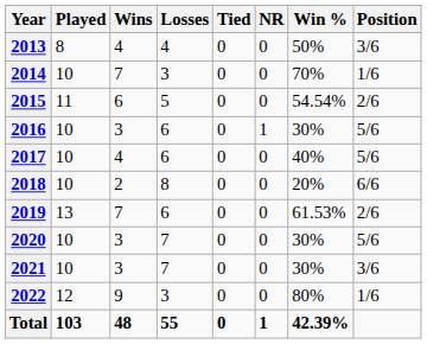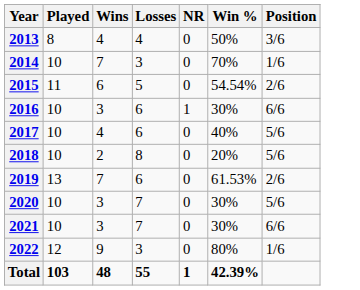- column: Tied | 0 | 0 | 0 | 0 | 0 | 0 | 0 | 0 | 0 | 0 | 0
2016 | Position: 5/6 -> 6/6
2018 | Position: 6/6 -> 5/6
2021 | Position: 3/6 -> 6/6
